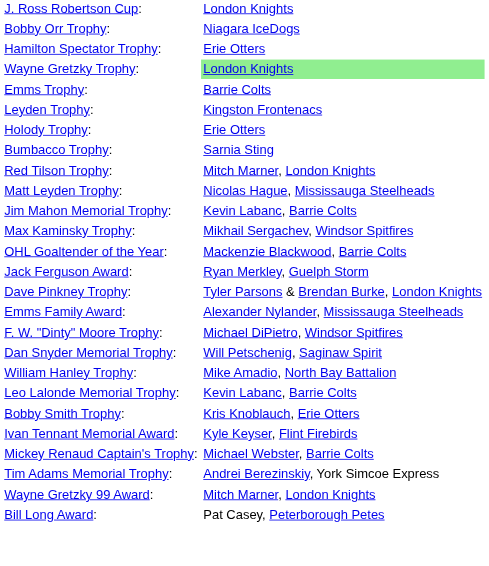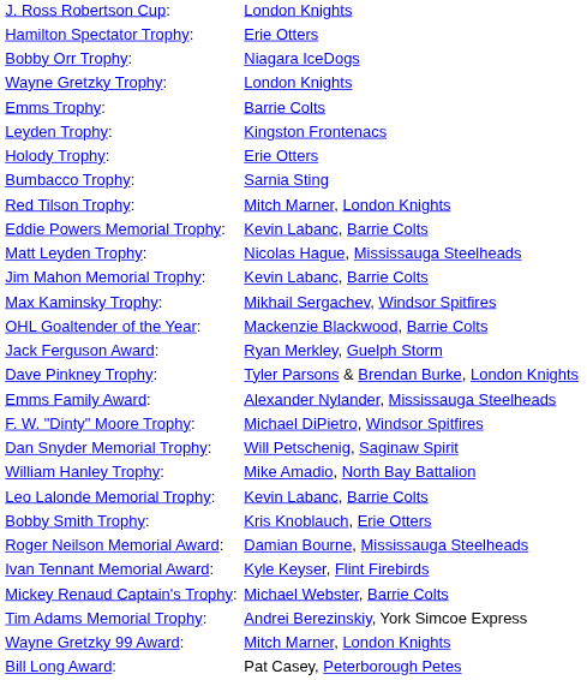rows swapped: Hamilton Spectator Trophy: <-> Bobby Orr Trophy:
Wayne Gretzky Trophy: | column 2: lightgreen background -> no background
+ row: Eddie Powers Memorial Trophy: | Kevin Labanc, Barrie Colts
+ row: Roger Neilson Memorial Award: | Damian Bourne, Mississauga Steelheads
